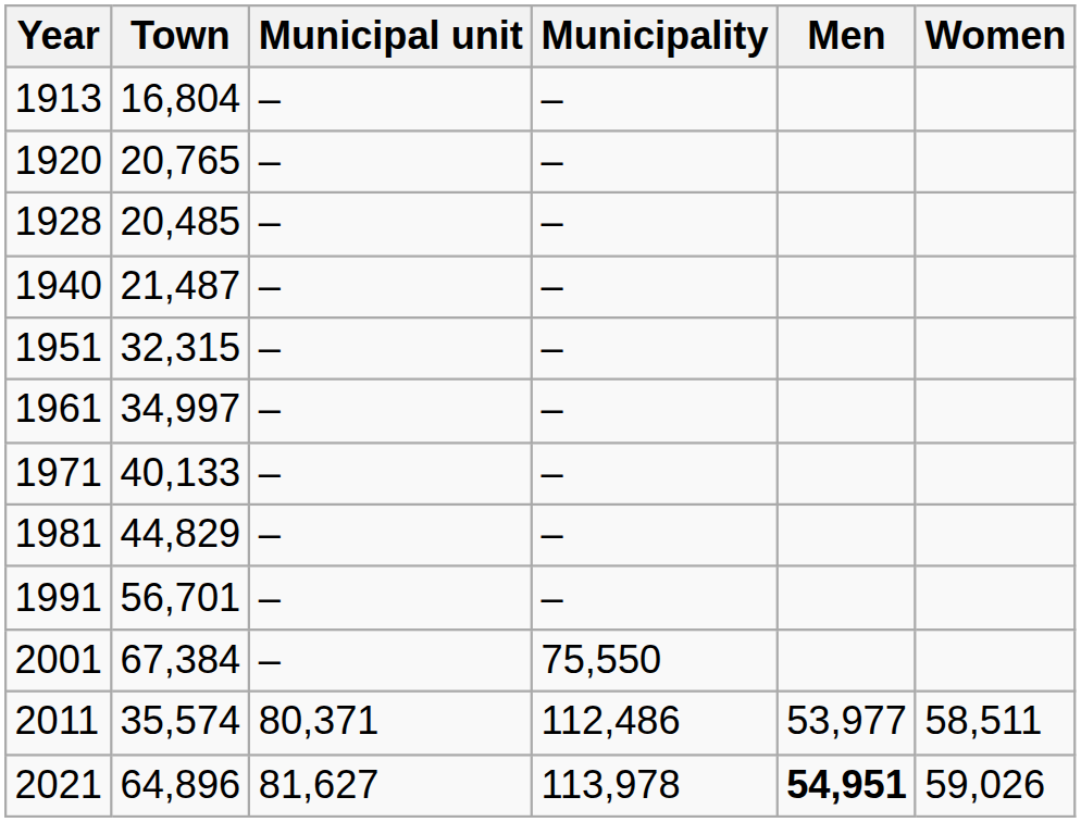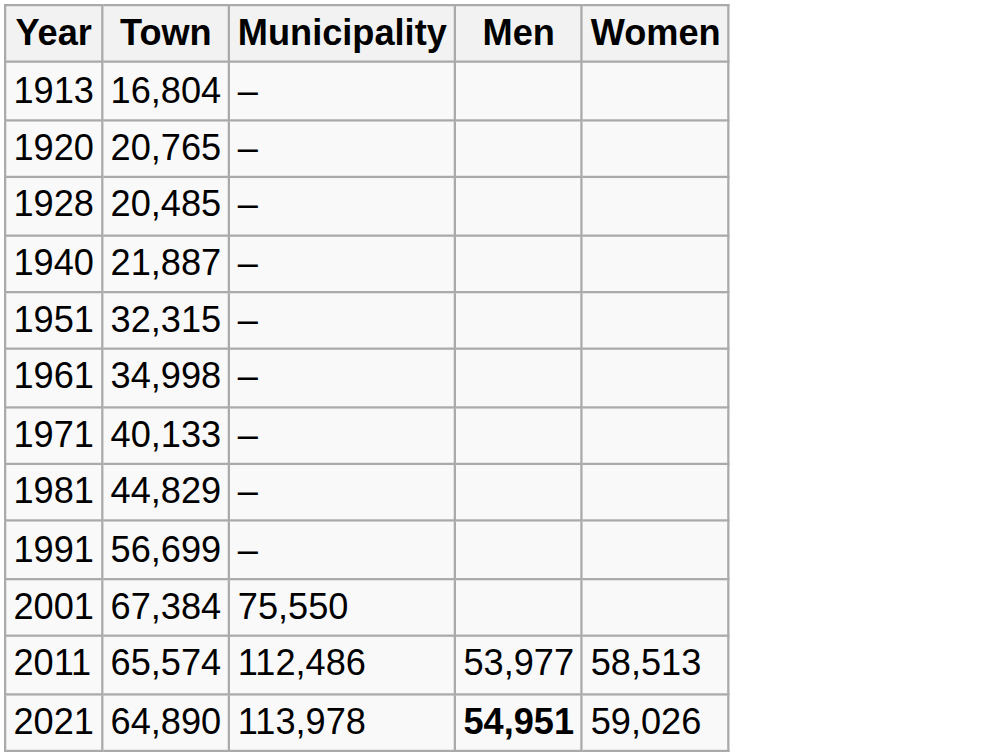- column: Municipal unit | – | – | – | – | – | – | – | – | – | – | 80,371 | 81,627
1940 | Town: 21,487 -> 21,887
1961 | Town: 34,997 -> 34,998
1991 | Town: 56,701 -> 56,699
2011 | Town: 35,574 -> 65,574
2011 | Women: 58,511 -> 58,513
2021 | Town: 64,896 -> 64,890
